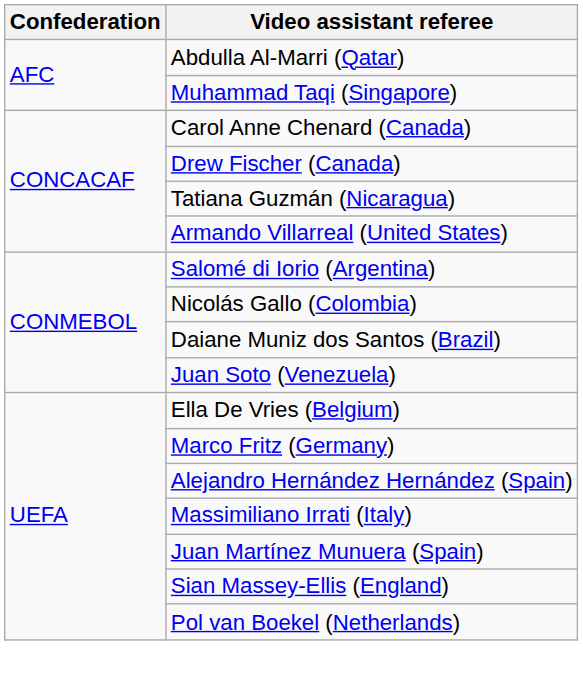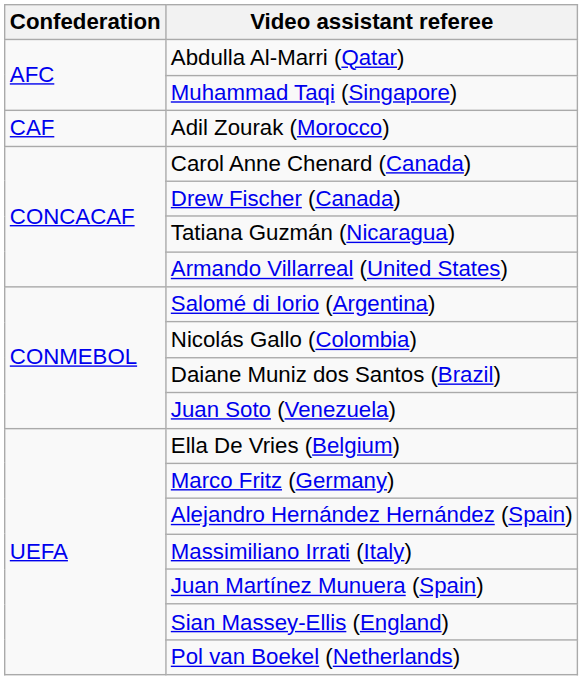+ row: CAF | Adil Zourak (Morocco)
